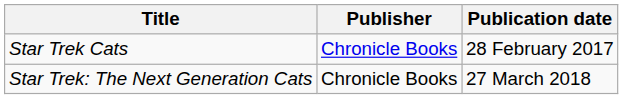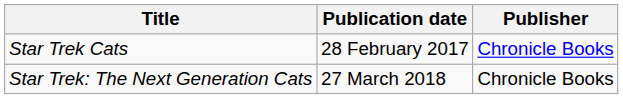columns swapped: Publisher <-> Publication date
